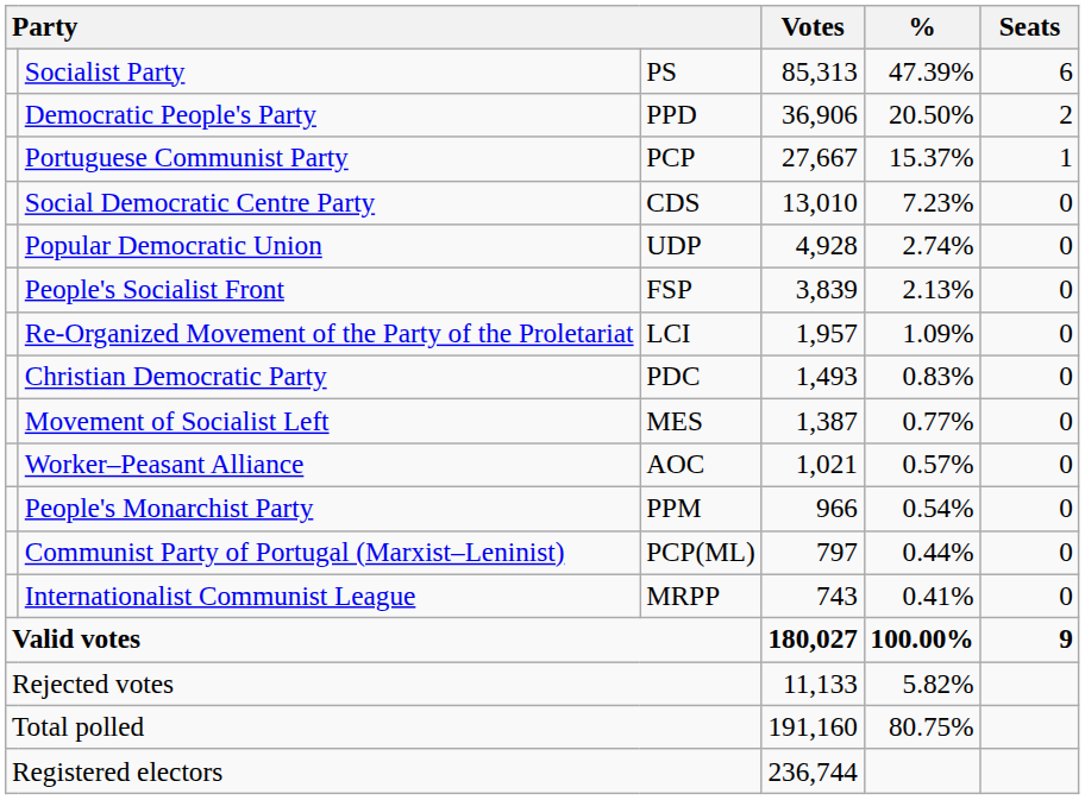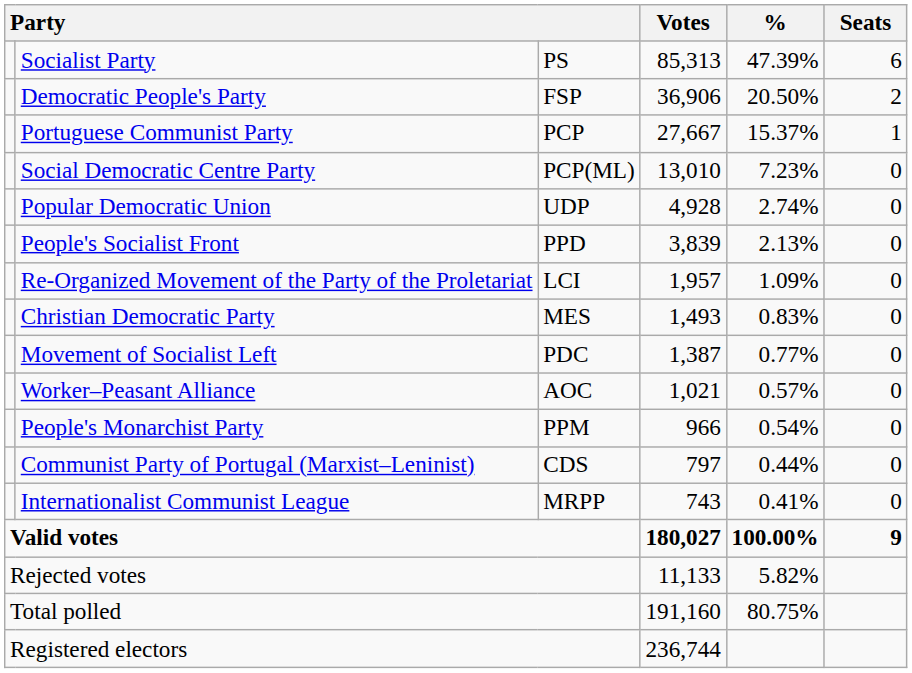Democratic People's Party | column 3: PPD -> FSP
Social Democratic Centre Party | column 3: CDS -> PCP(ML)
People's Socialist Front | column 3: FSP -> PPD
Christian Democratic Party | column 3: PDC -> MES
Movement of Socialist Left | column 3: MES -> PDC
Communist Party of Portugal (Marxist–Leninist) | column 3: PCP(ML) -> CDS
